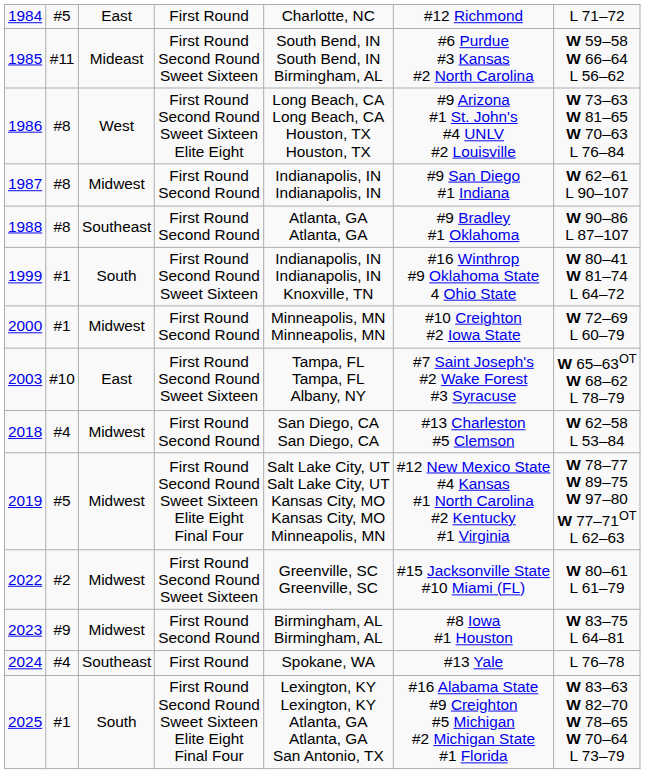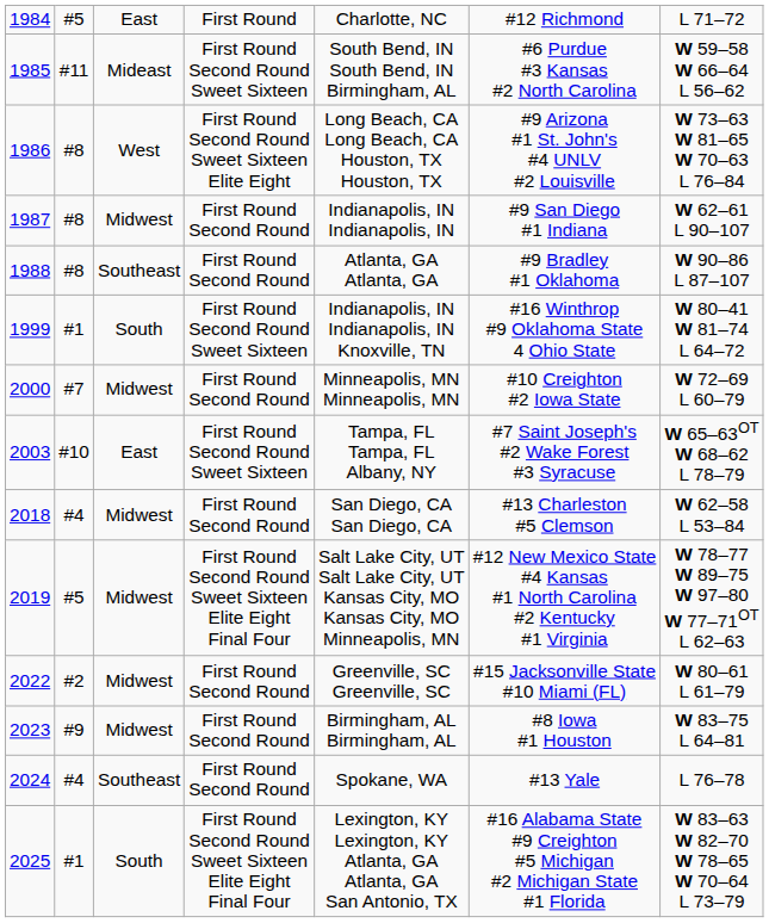2000 | column 2: #1 -> #7
2022 | column 4: First Round Second Round Sweet Sixteen -> First Round Second Round
2024 | column 4: First Round -> First Round Second Round
